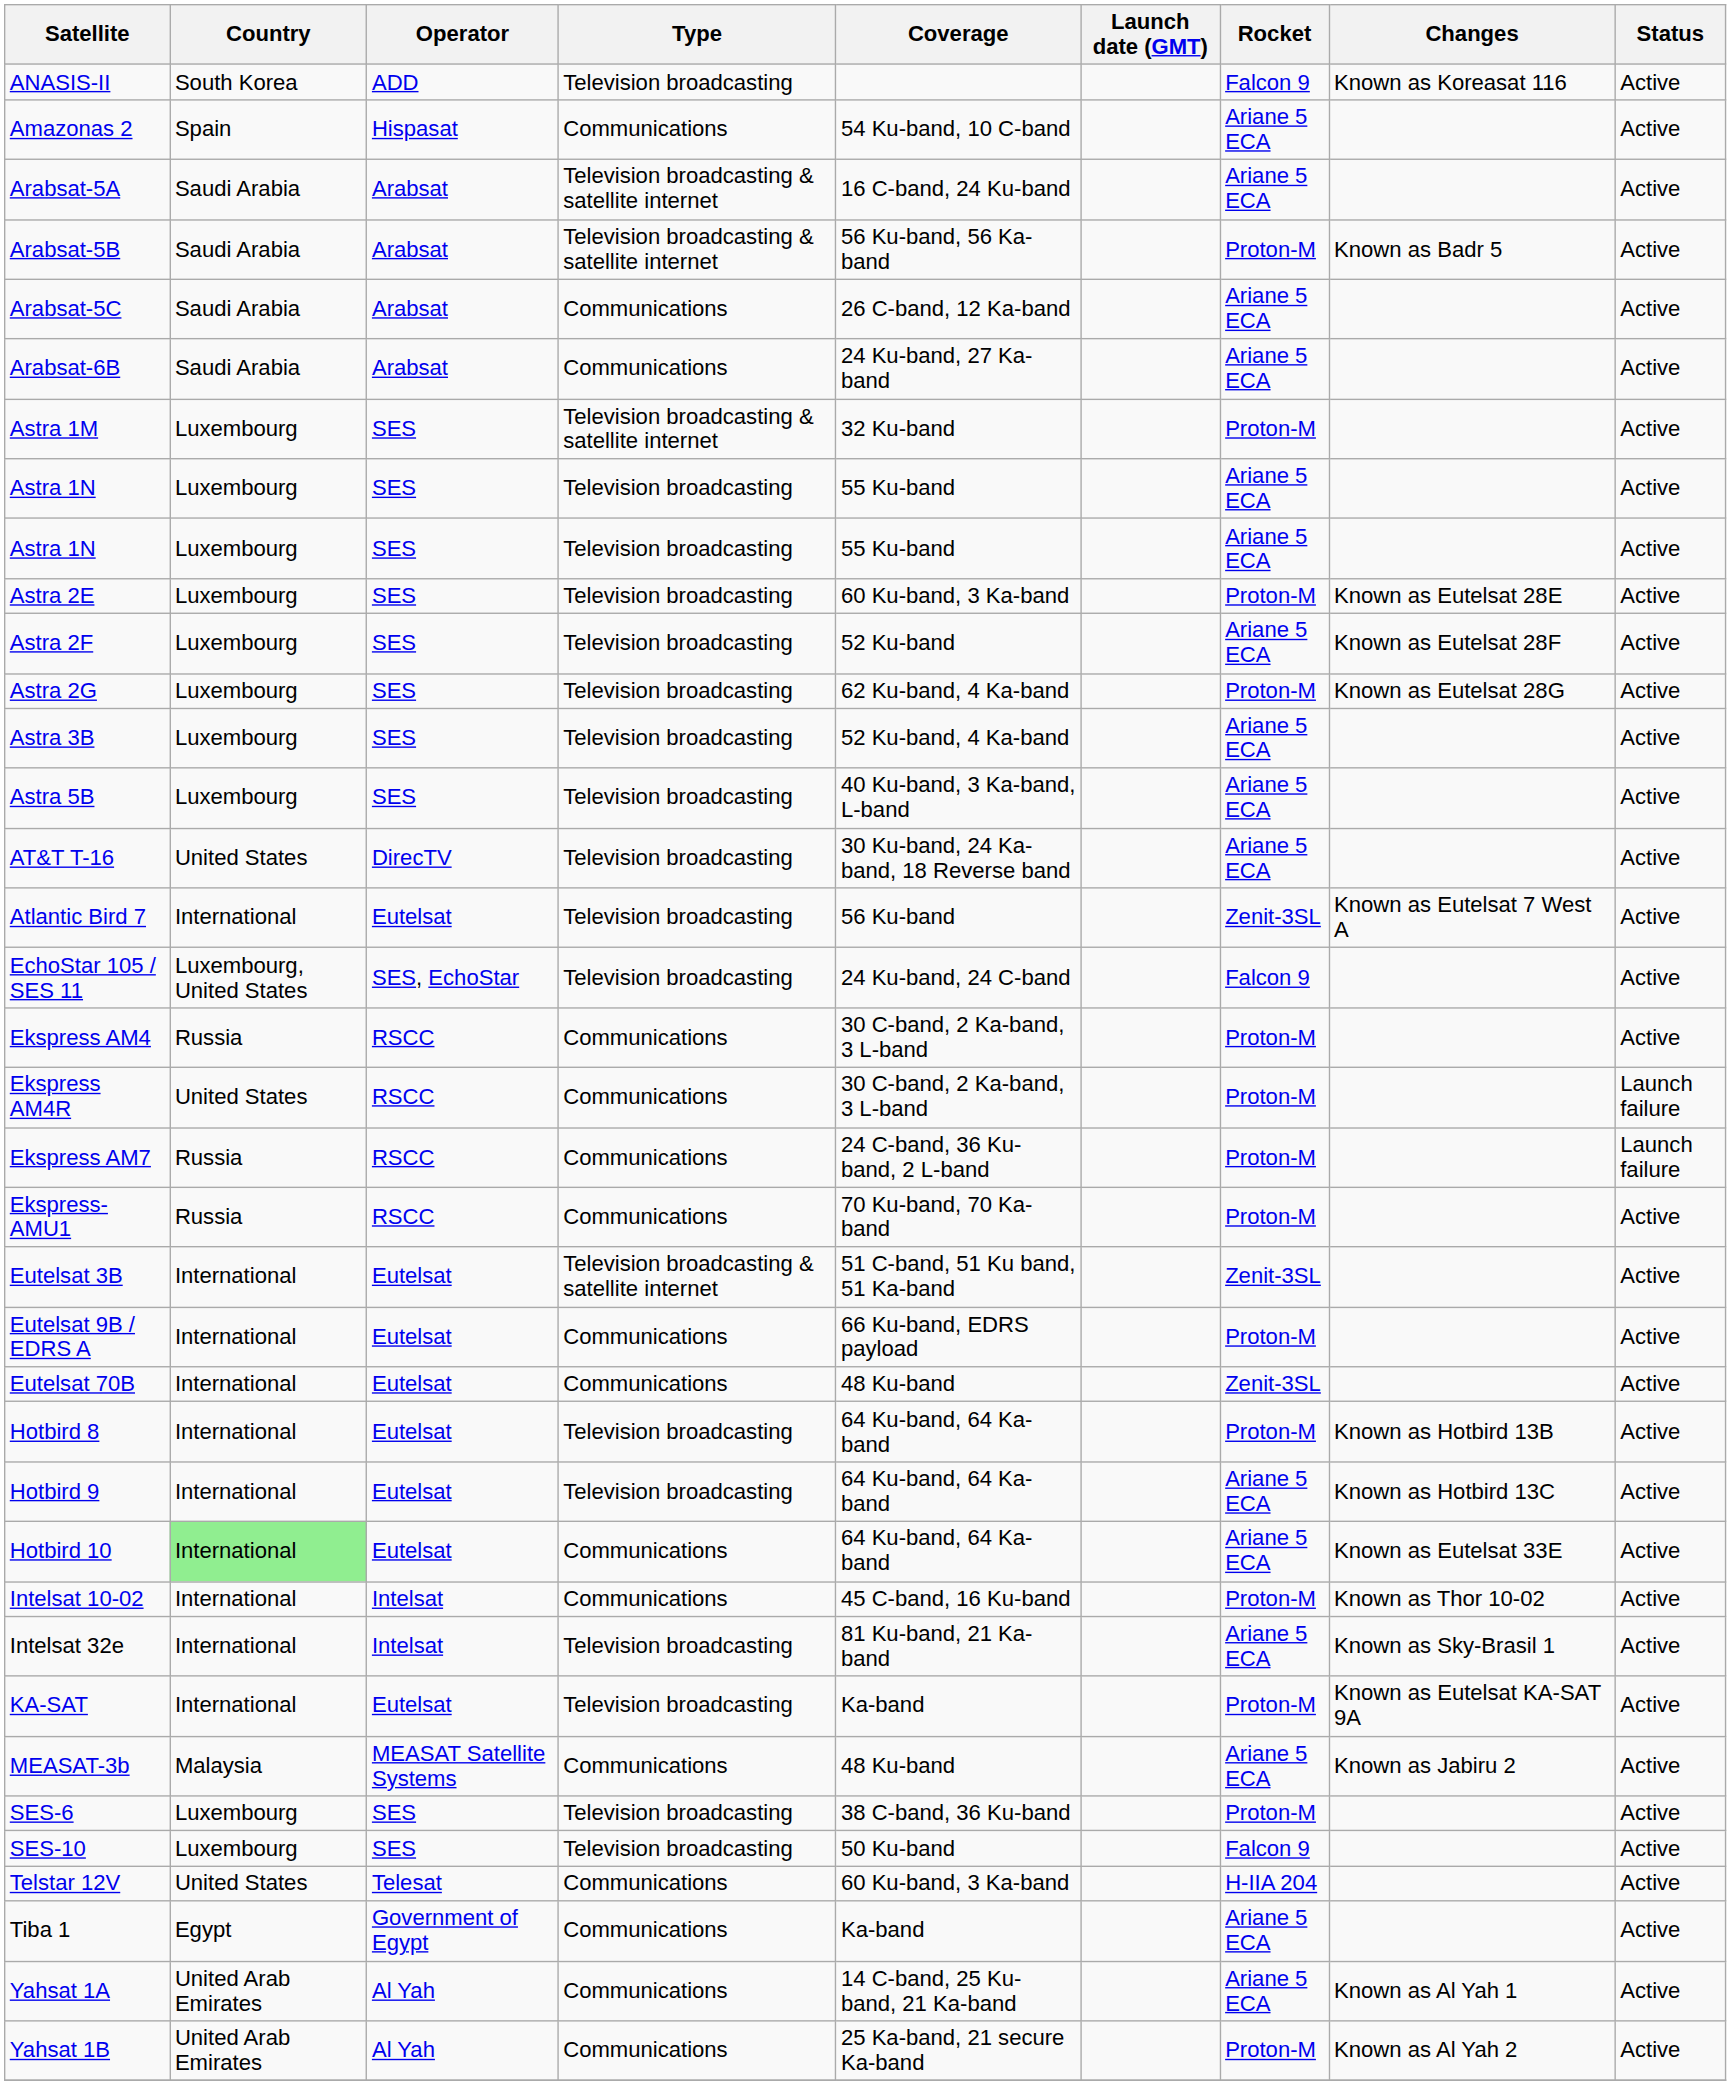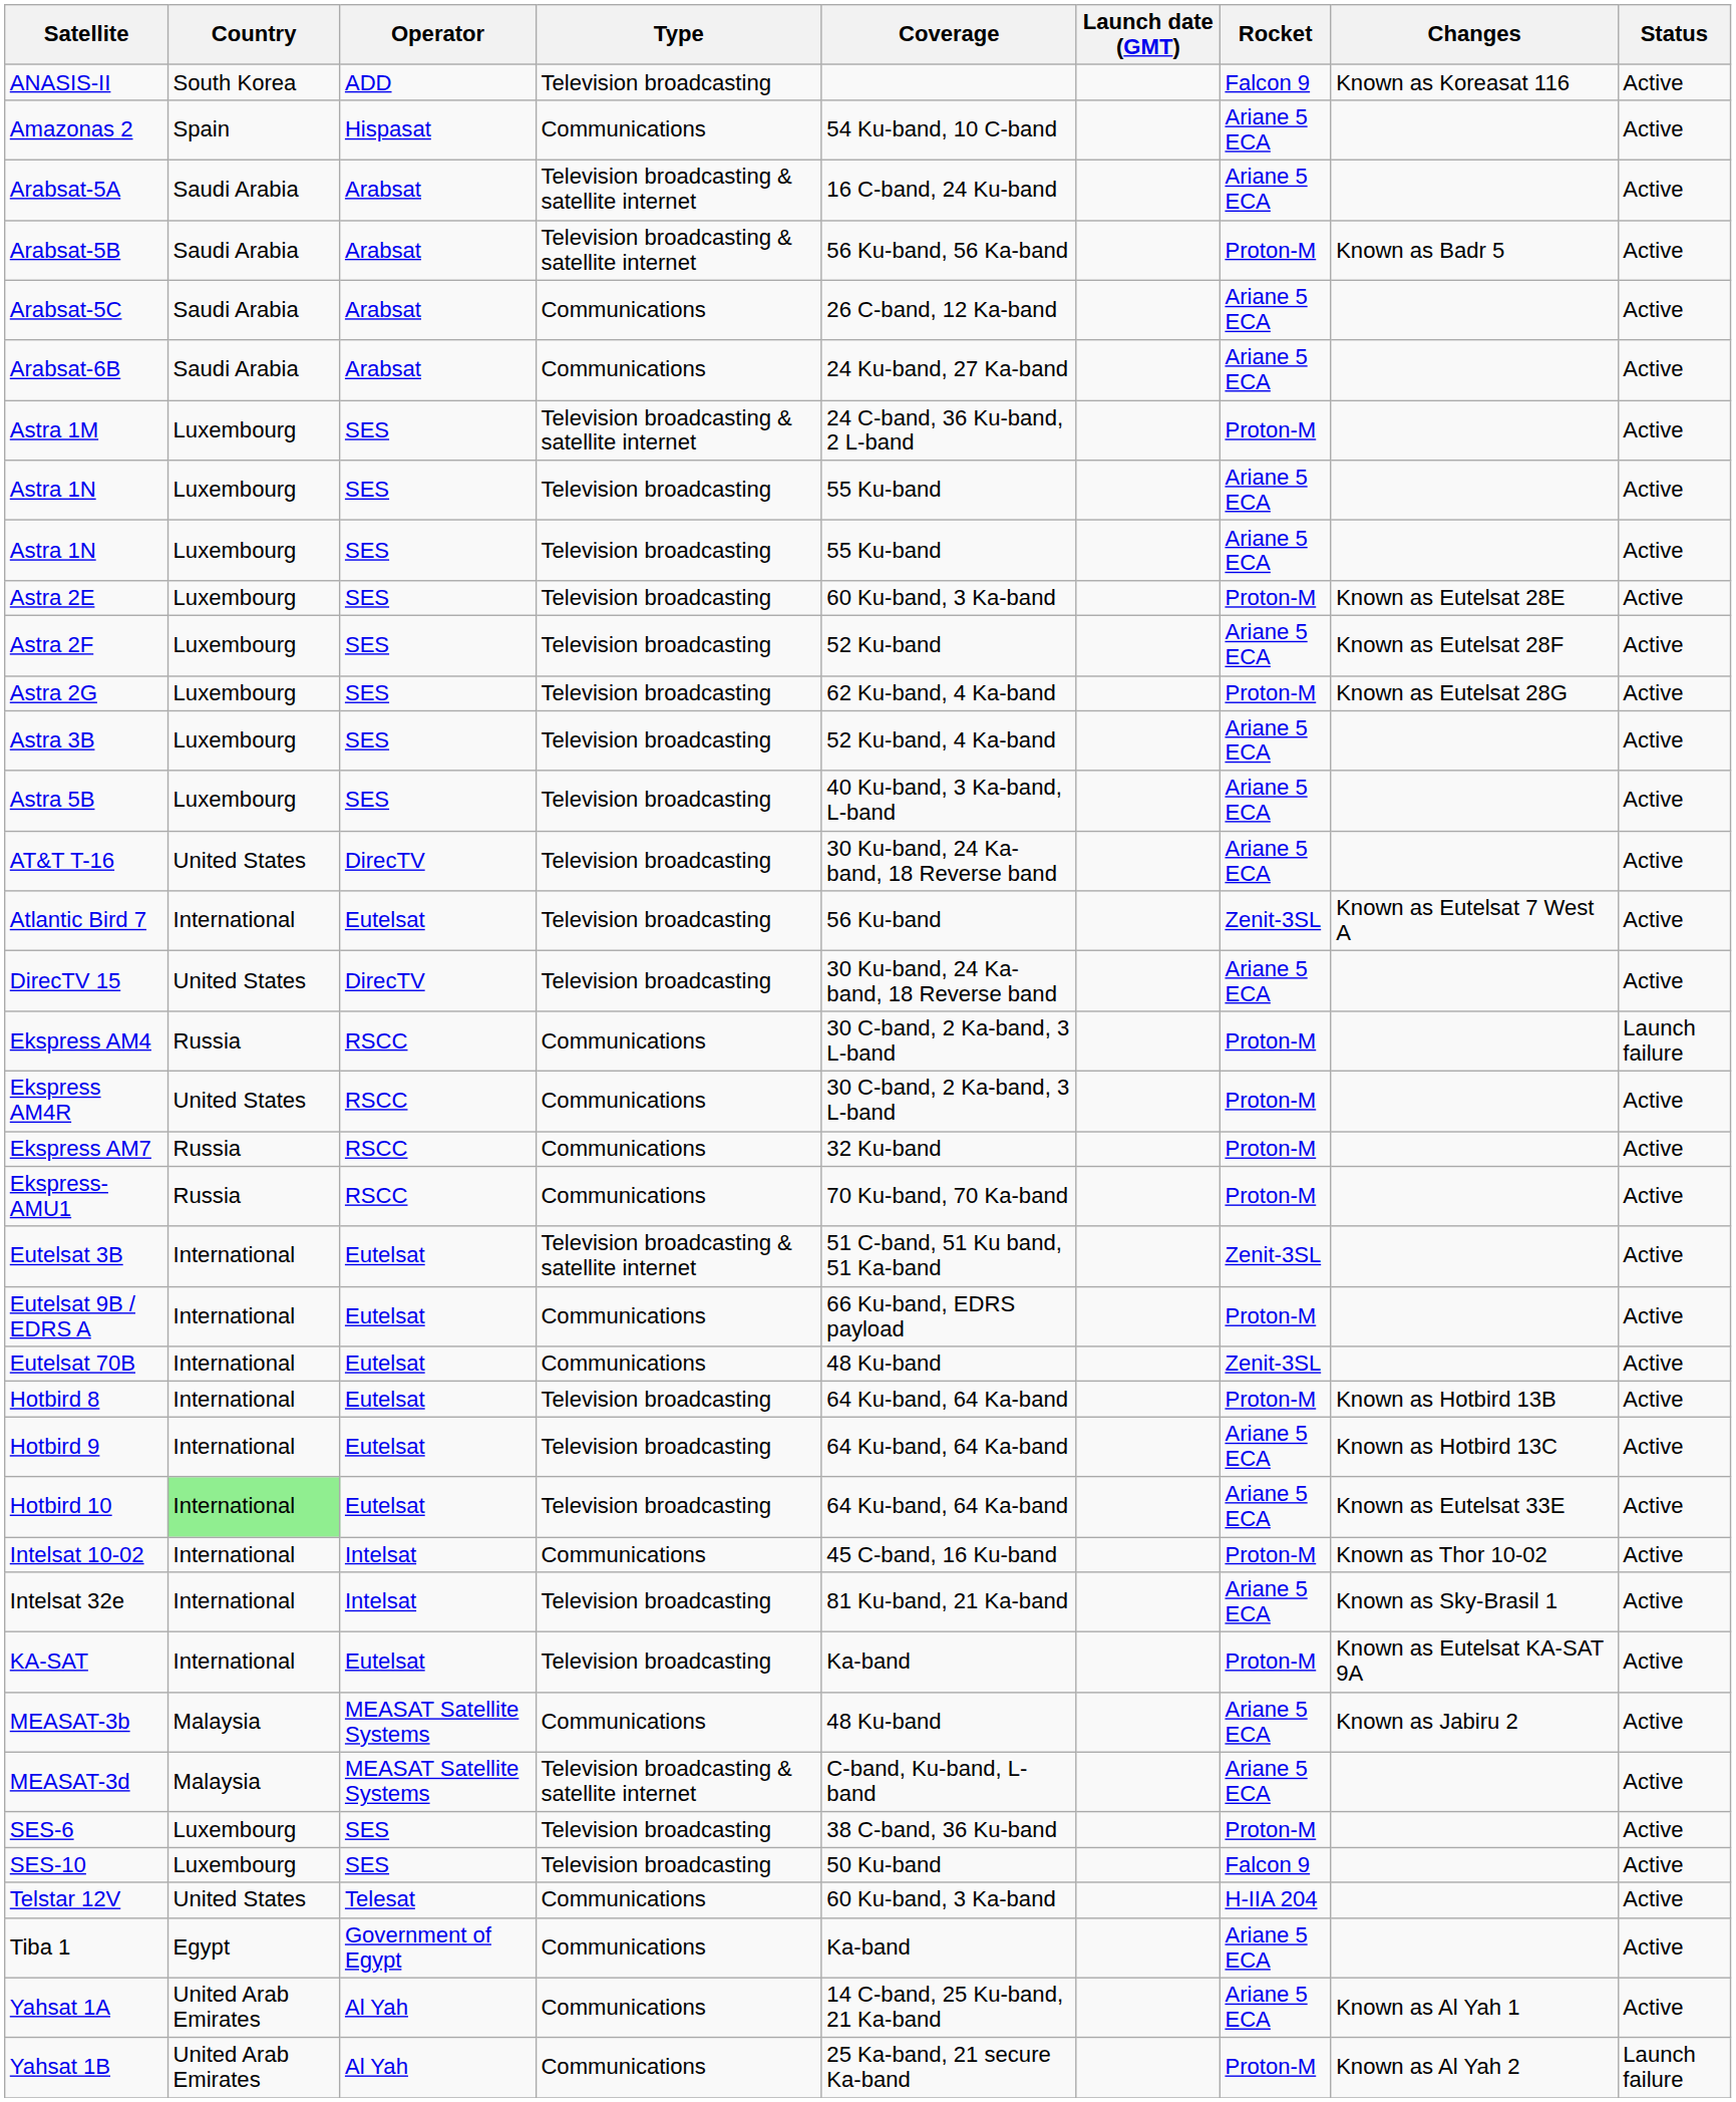Astra 1M | Coverage: 32 Ku-band -> 24 C-band, 36 Ku-band, 2 L-band
+ row: DirecTV 15 | United States | DirecTV | Television broadcasting | 30 Ku-band, 24 Ka-band, 18 Reverse band | Ariane 5 ECA | Active
- row: EchoStar 105 / SES 11 | Luxembourg, United States | SES, EchoStar | Television broadcasting | 24 Ku-band, 24 C-band | Falcon 9 | Active
Ekspress AM4 | Status: Active -> Launch failure
Ekspress AM4R | Status: Launch failure -> Active
Ekspress AM7 | Coverage: 24 C-band, 36 Ku-band, 2 L-band -> 32 Ku-band
Ekspress AM7 | Status: Launch failure -> Active
Hotbird 10 | Type: Communications -> Television broadcasting
+ row: MEASAT-3d | Malaysia | MEASAT Satellite Systems | Television broadcasting & satellite internet | C-band, Ku-band, L-band | Ariane 5 ECA | Active
Yahsat 1B | Status: Active -> Launch failure
